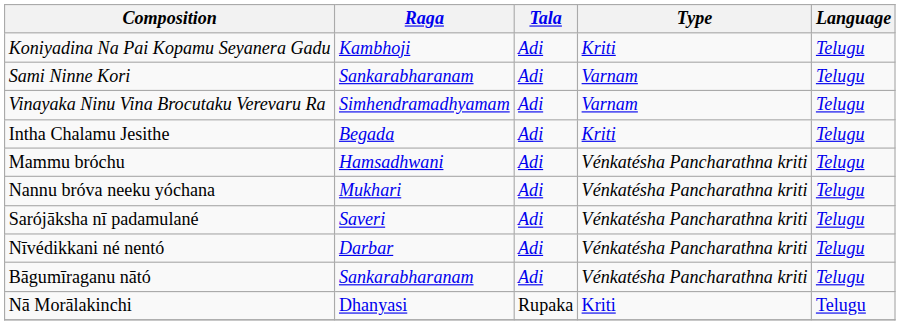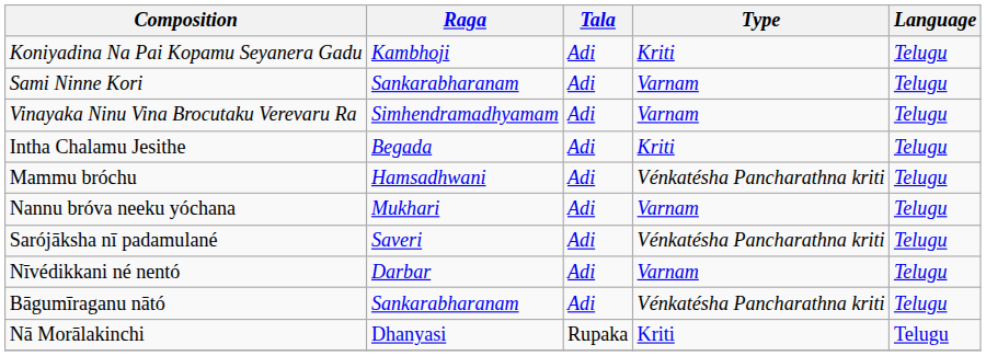Nannu bróva neeku yóchana | Type: Vénkatésha Pancharathna kriti -> Varnam
Nīvédikkani né nentó | Type: Vénkatésha Pancharathna kriti -> Varnam
